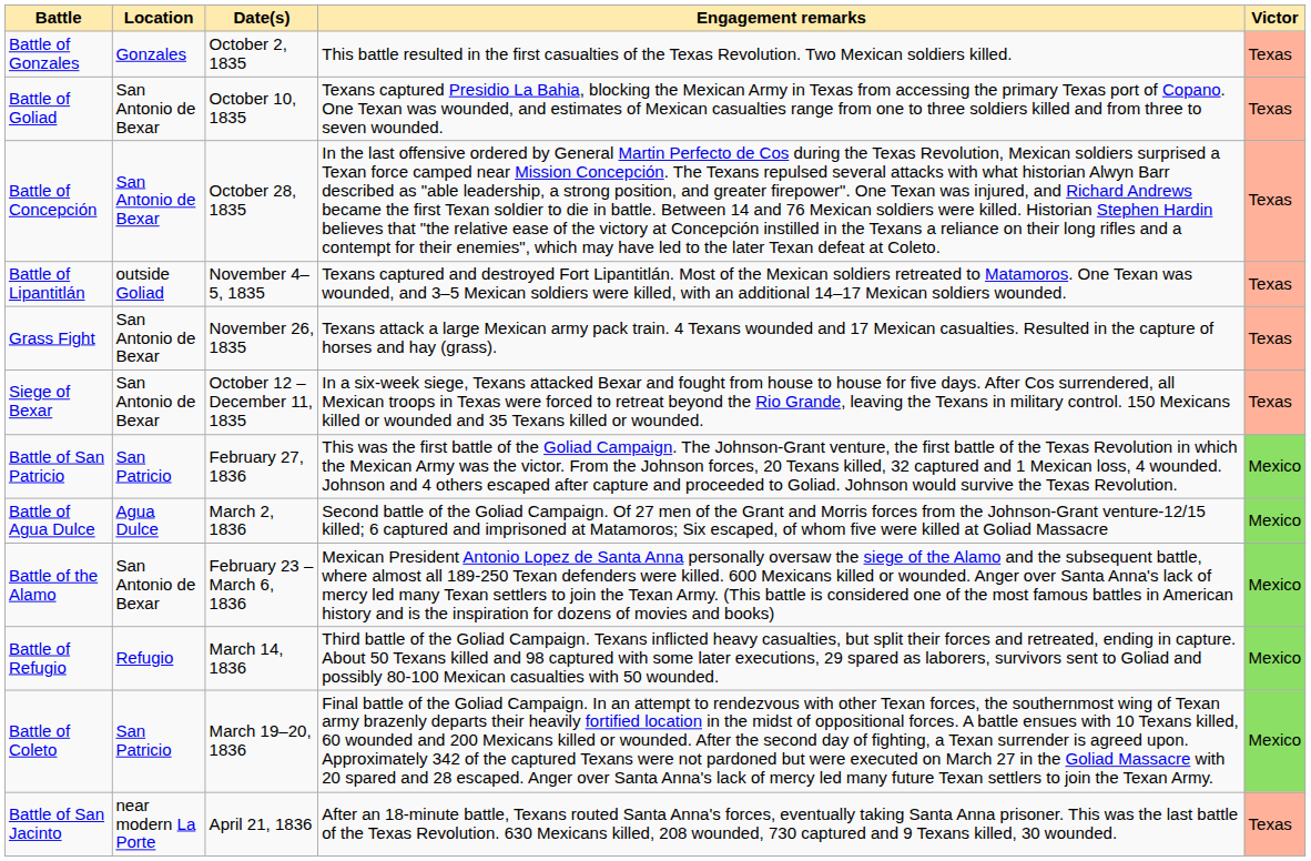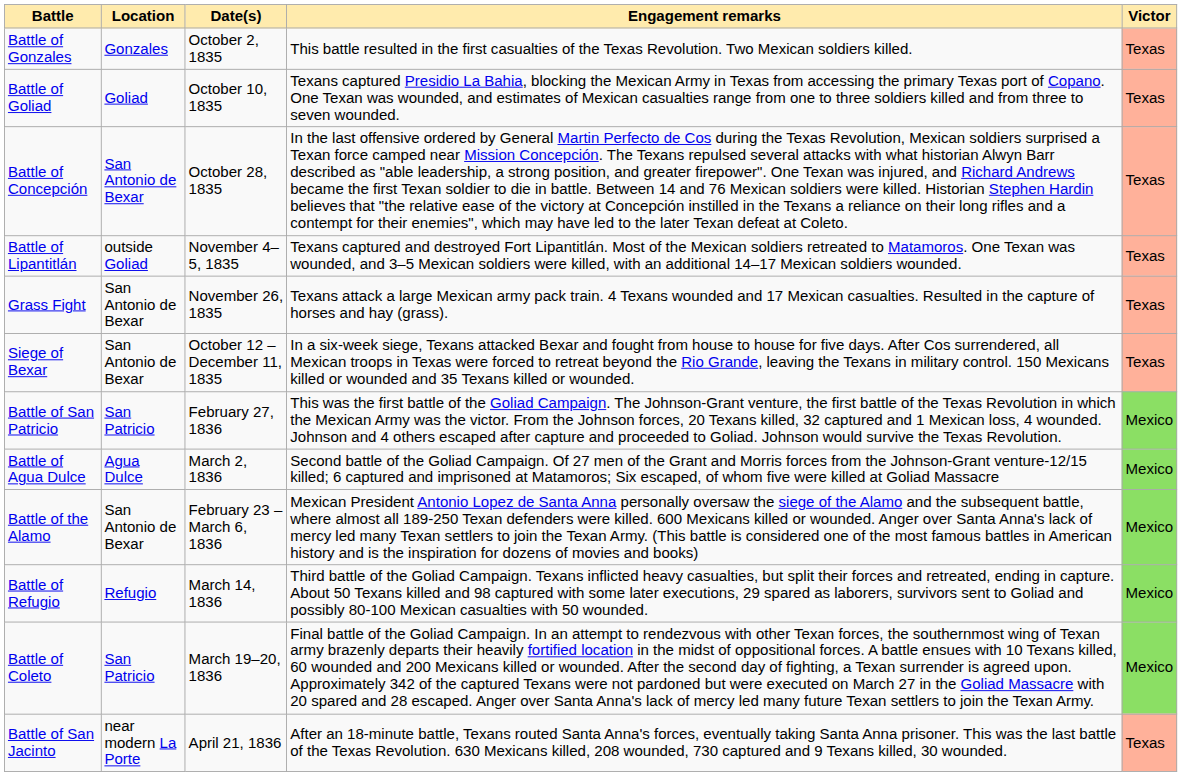Battle of Goliad | Location: San Antonio de Bexar -> Goliad
